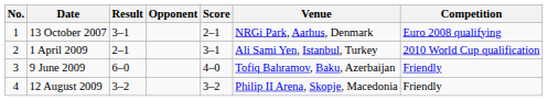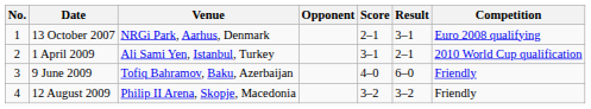columns swapped: Venue <-> Result
